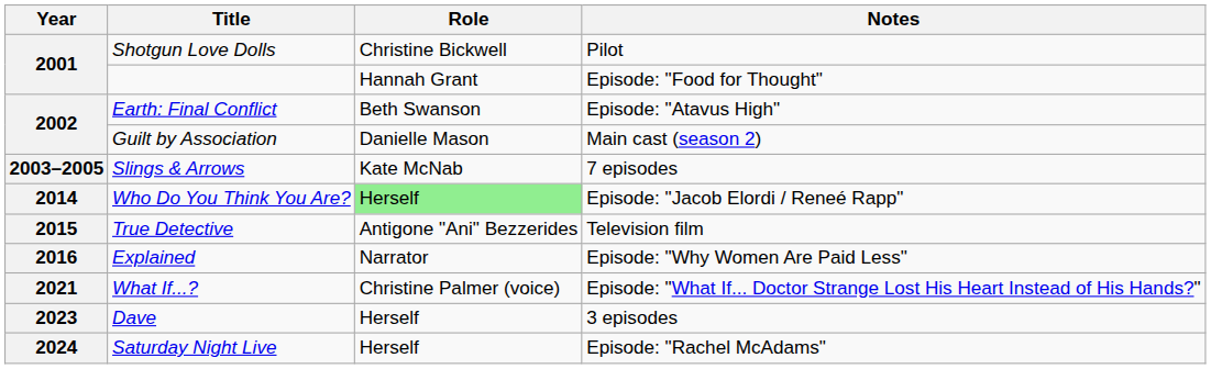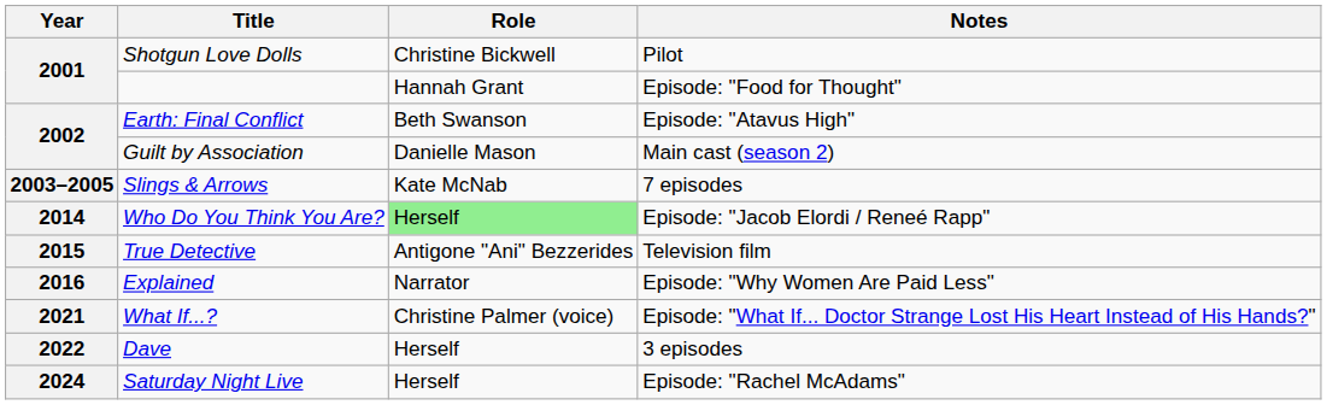Dave | Year: 2023 -> 2022
